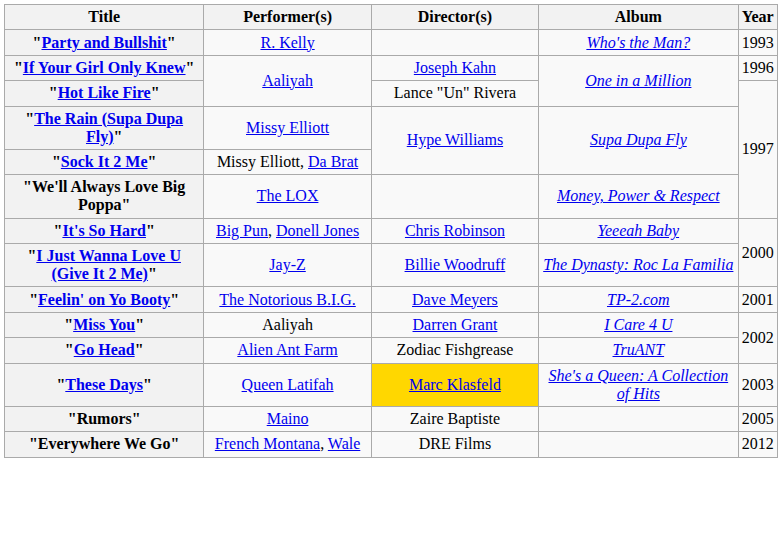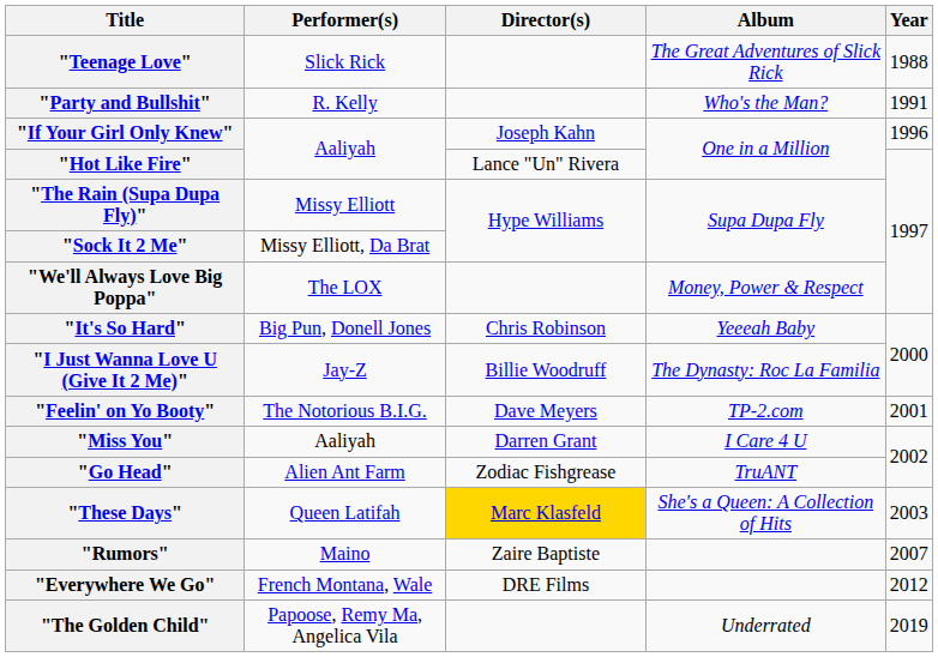+ row: "Teenage Love" | Slick Rick | The Great Adventures of Slick Rick | 1988
"Party and Bullshit" | Year: 1993 -> 1991
"Rumors" | Year: 2005 -> 2007
+ row: "The Golden Child" | Papoose, Remy Ma, Angelica Vila | Underrated | 2019
